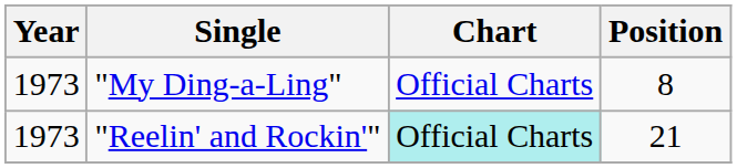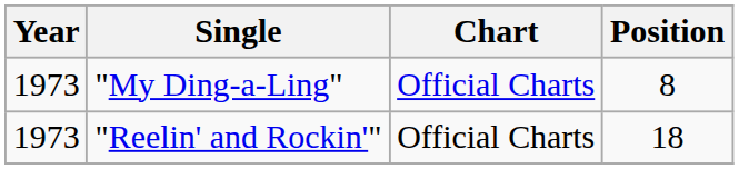"Reelin' and Rockin'" | Chart: paleturquoise background -> no background
"Reelin' and Rockin'" | Position: 21 -> 18
